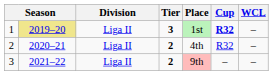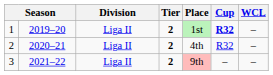1 | column 2: khaki background -> no background
1 | Tier: 3 -> 2
